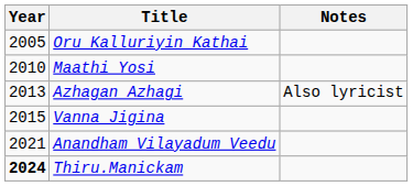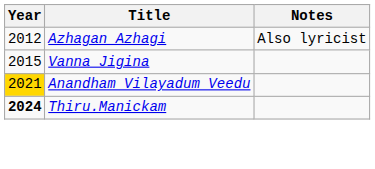- row: 2005 | Oru Kalluriyin Kathai
- row: 2010 | Maathi Yosi
Azhagan Azhagi | Year: 2013 -> 2012
Anandham Vilayadum Veedu | Year: no background -> gold background
